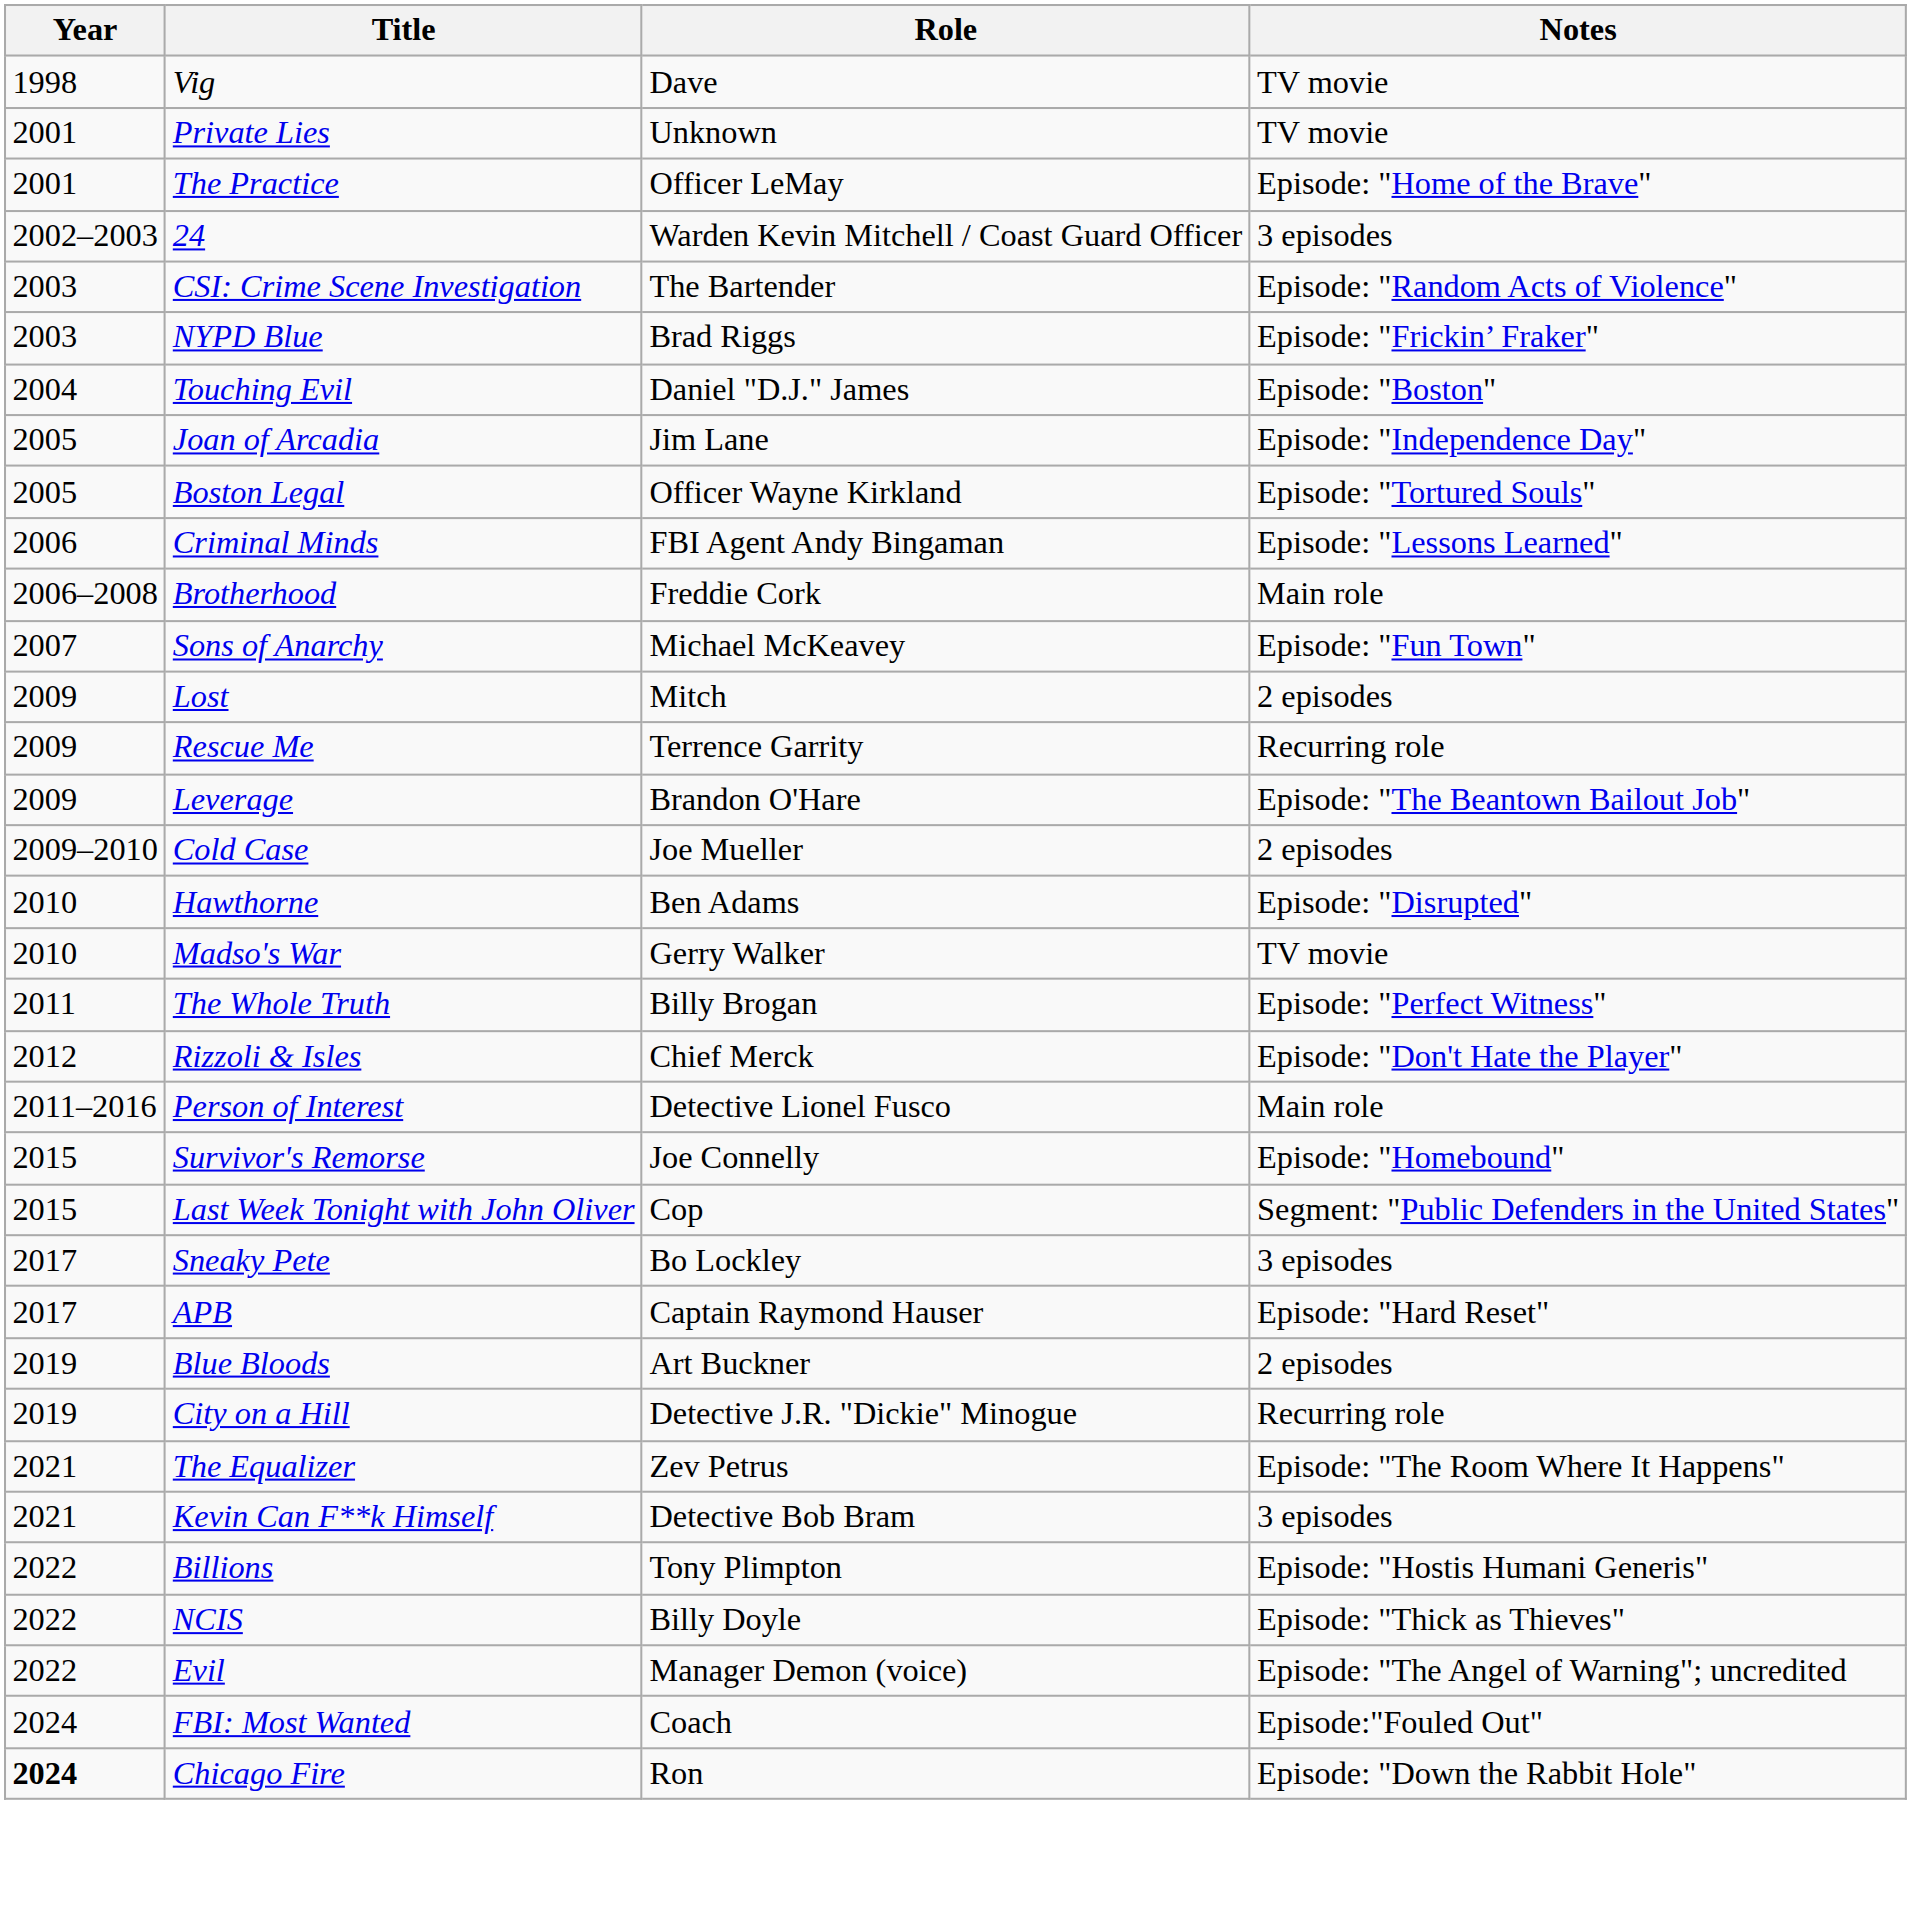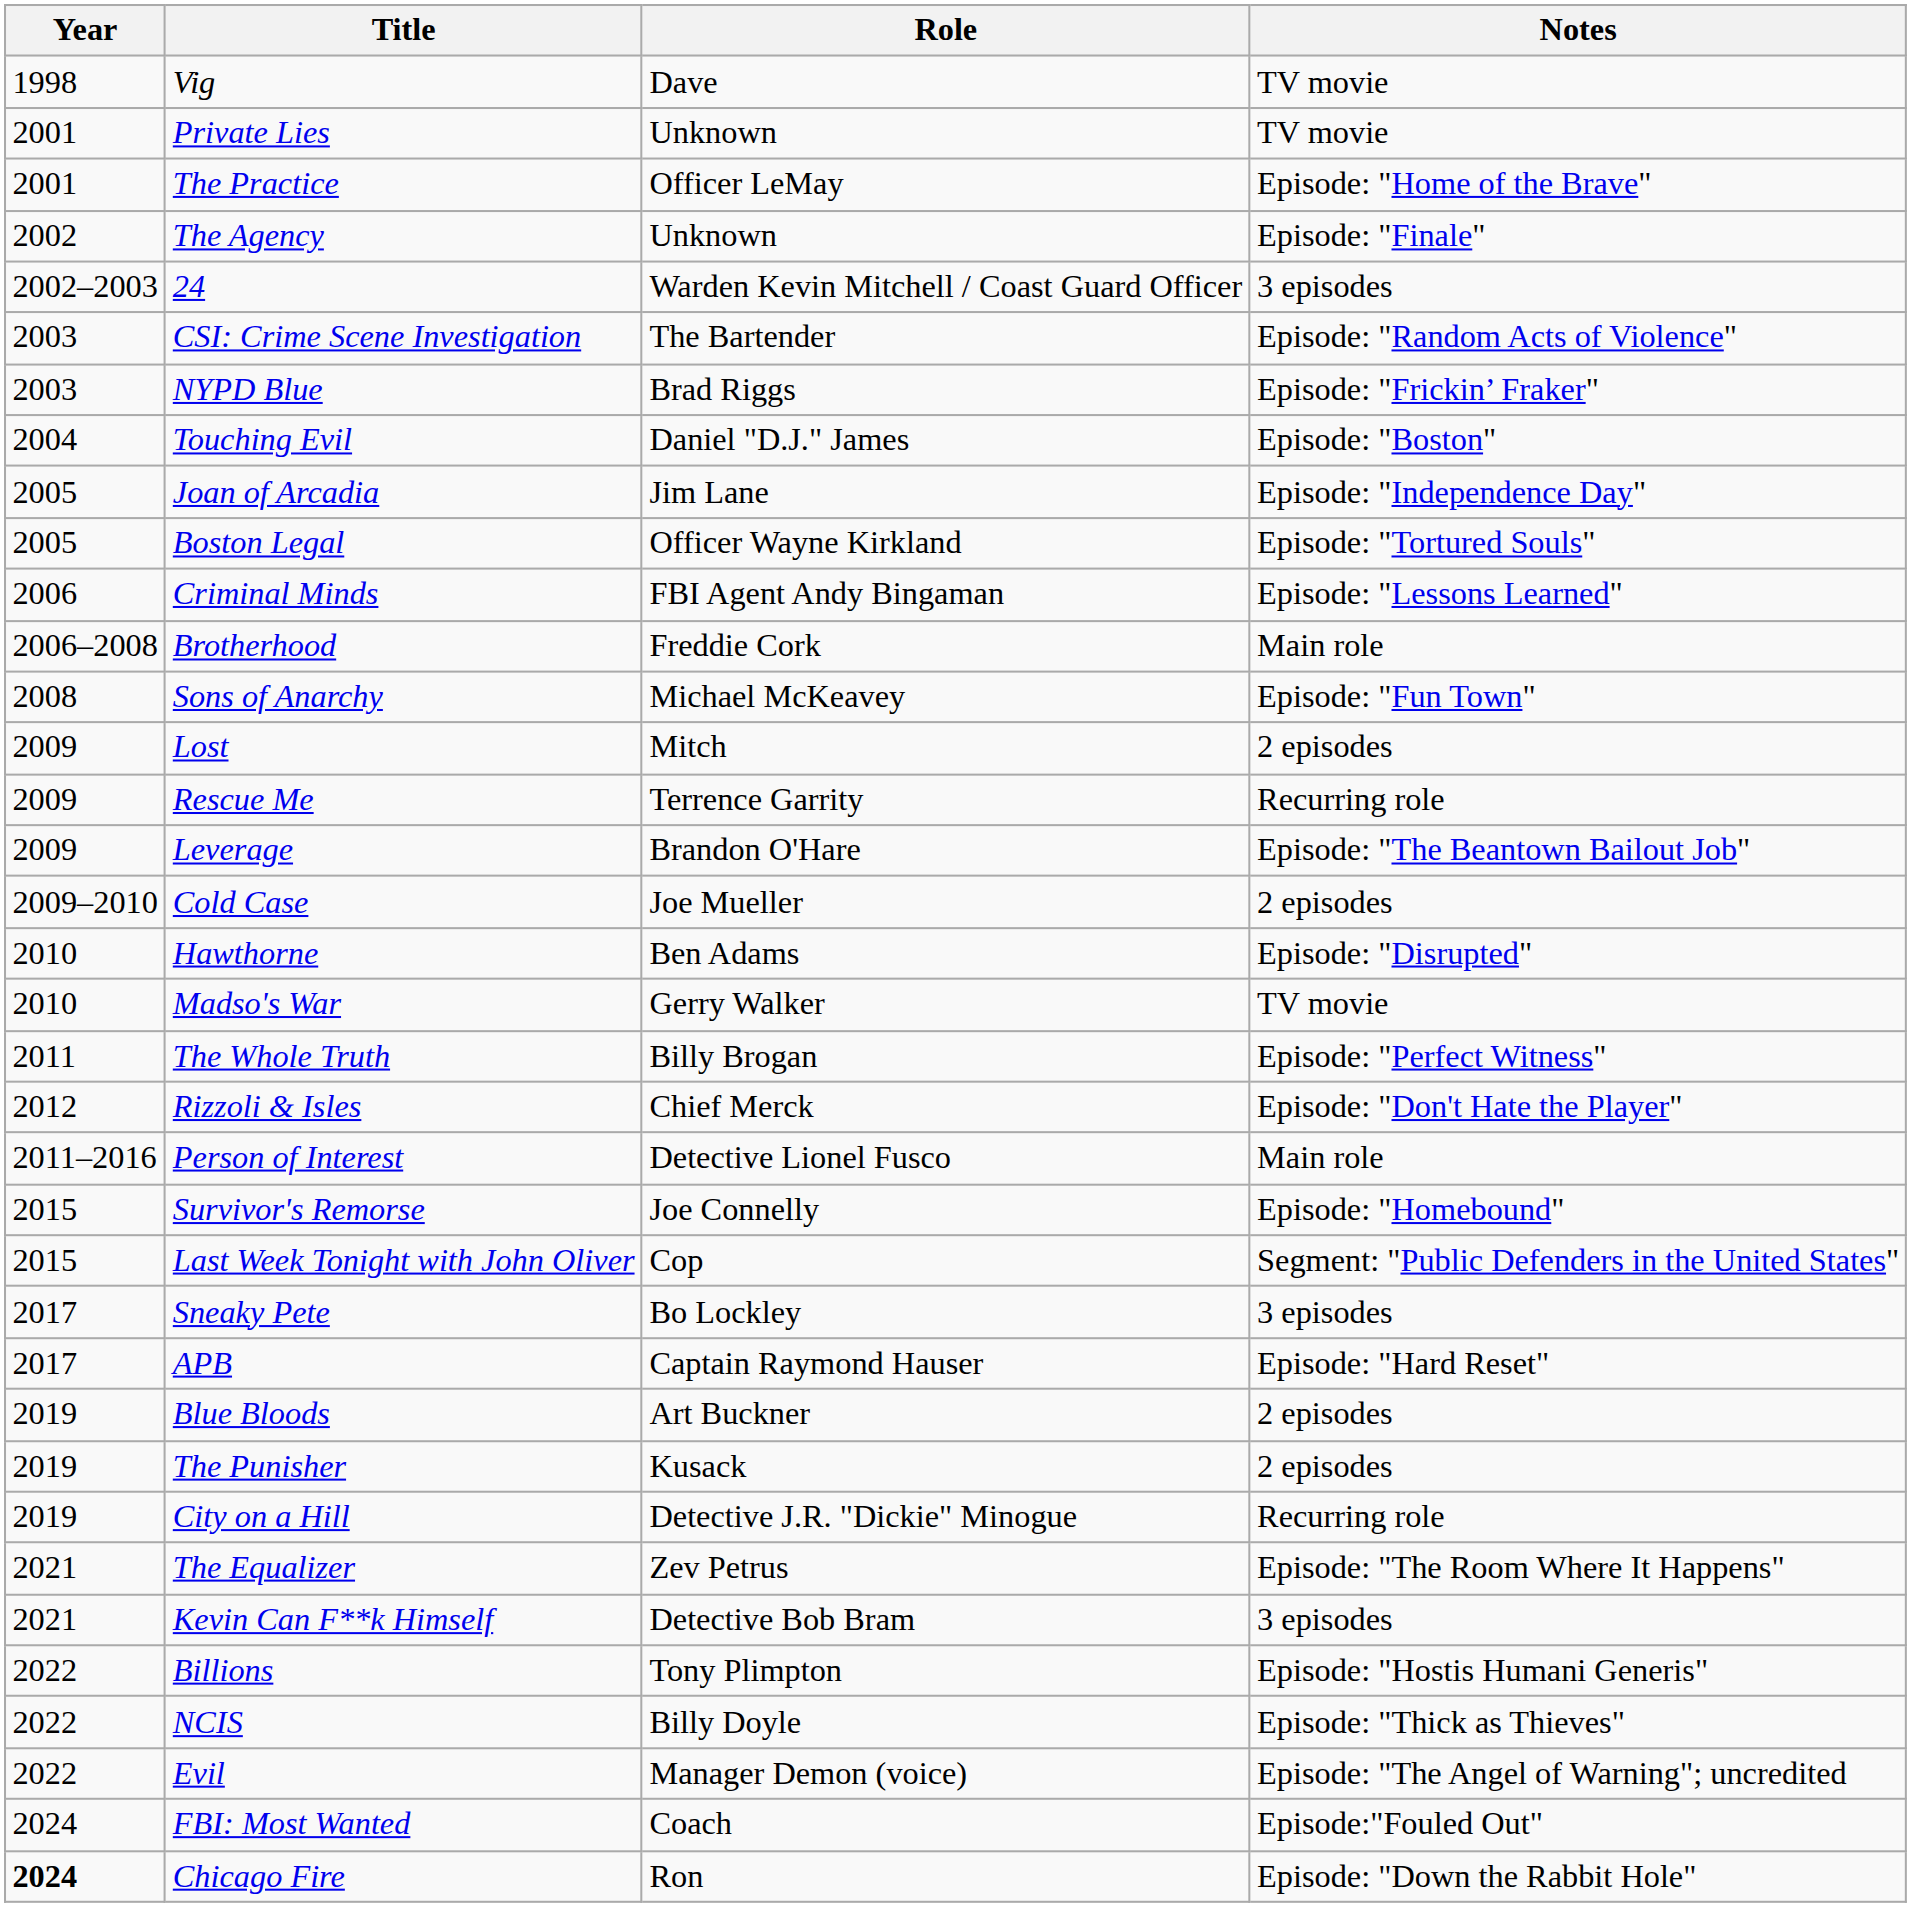+ row: 2002 | The Agency | Unknown | Episode: "Finale"
Sons of Anarchy | Year: 2007 -> 2008
+ row: 2019 | The Punisher | Kusack | 2 episodes
